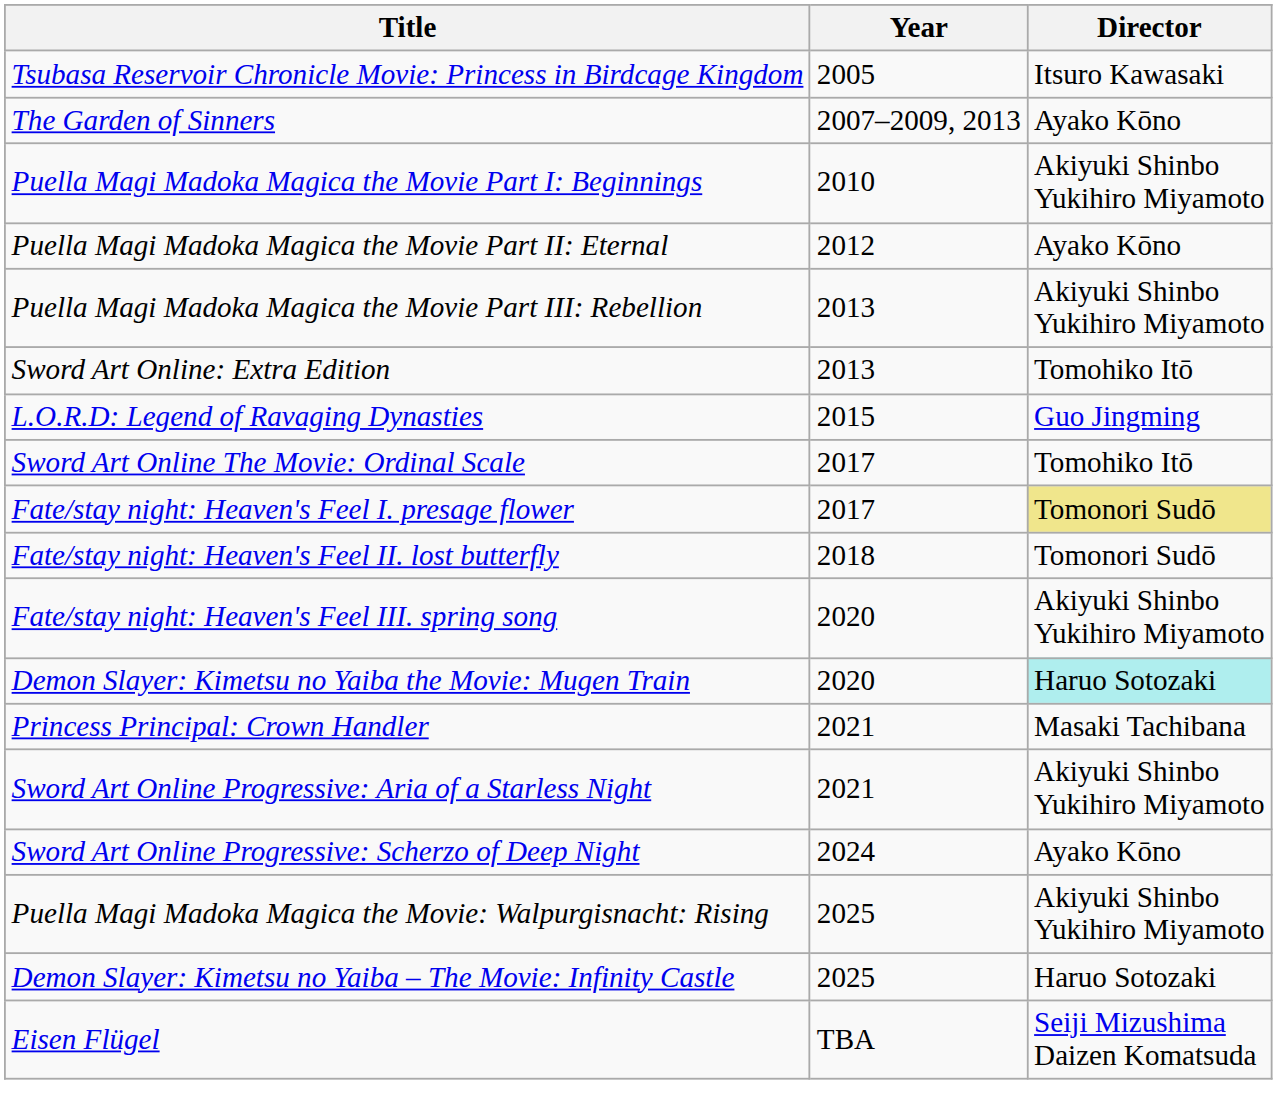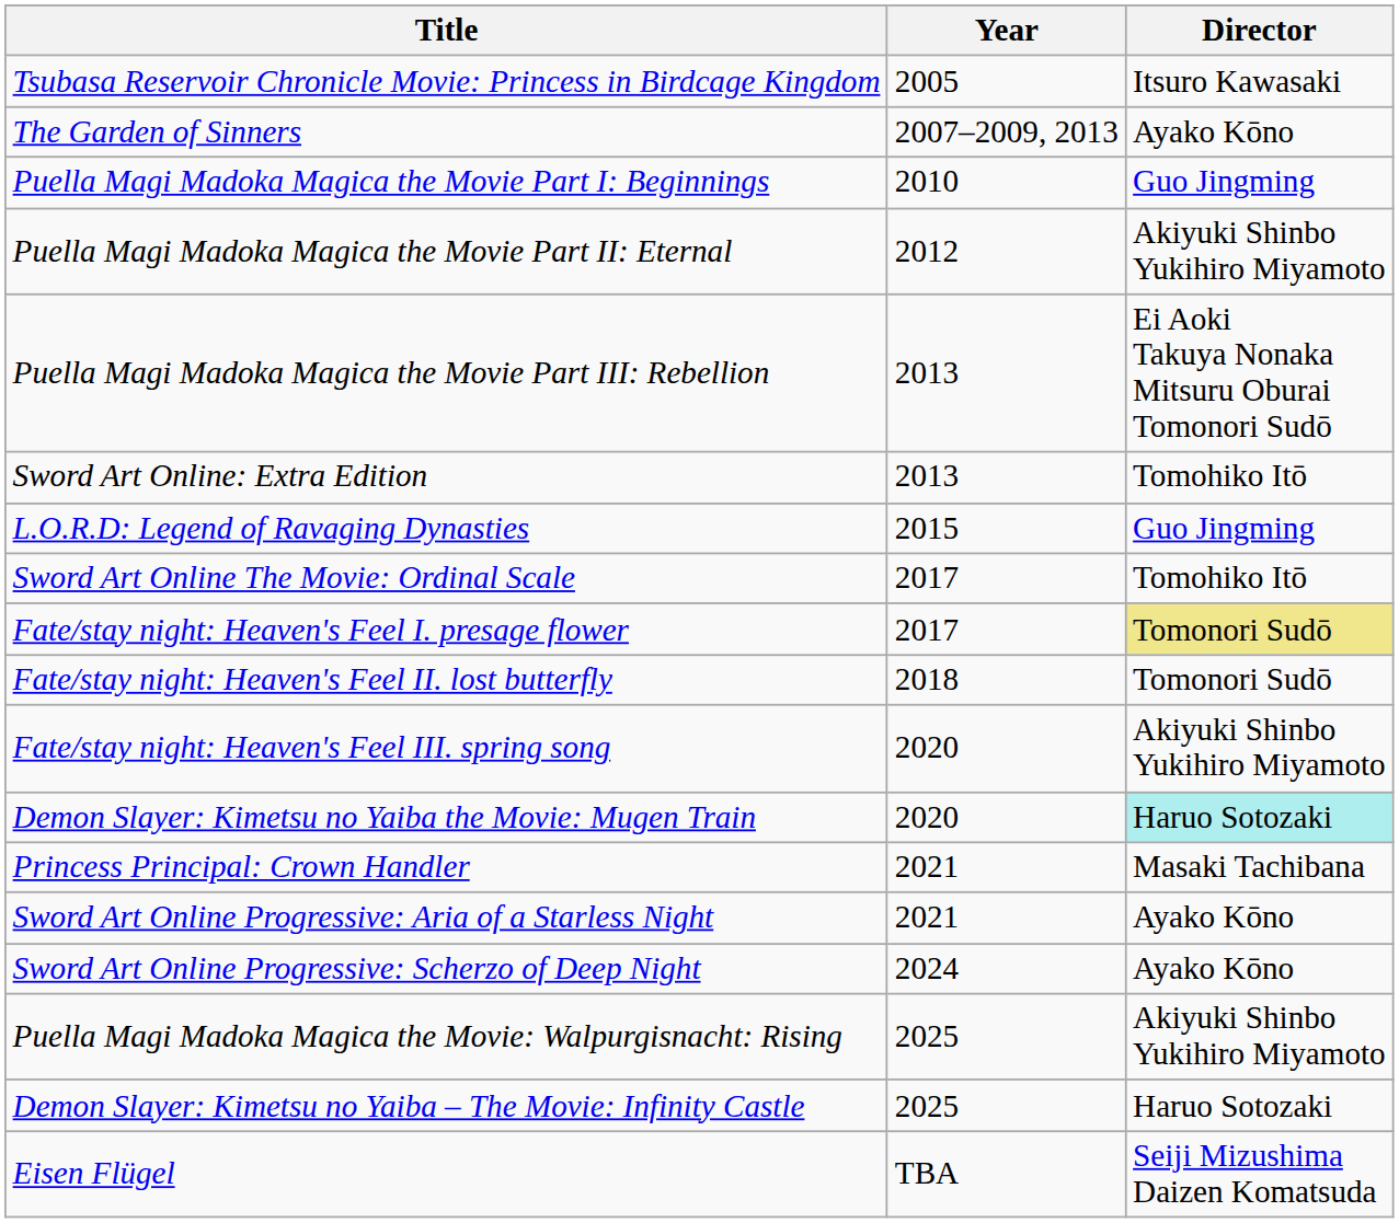Puella Magi Madoka Magica the Movie Part I: Beginnings | Director: Akiyuki Shinbo Yukihiro Miyamoto -> Guo Jingming
Puella Magi Madoka Magica the Movie Part II: Eternal | Director: Ayako Kōno -> Akiyuki Shinbo Yukihiro Miyamoto
Puella Magi Madoka Magica the Movie Part III: Rebellion | Director: Akiyuki Shinbo Yukihiro Miyamoto -> Ei Aoki Takuya Nonaka Mitsuru Oburai Tomonori Sudō
Sword Art Online Progressive: Aria of a Starless Night | Director: Akiyuki Shinbo Yukihiro Miyamoto -> Ayako Kōno
